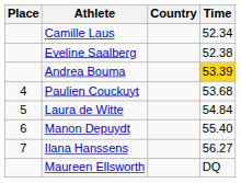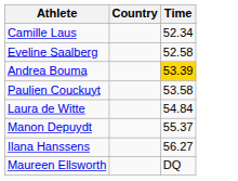- column: Place | 4 | 5 | 6 | 7
Eveline Saalberg | Time: 52.38 -> 52.58
Paulien Couckuyt | Time: 53.68 -> 53.58
Manon Depuydt | Time: 55.40 -> 55.37
